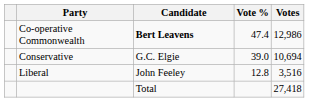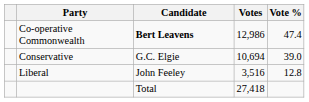columns swapped: Votes <-> Vote %
